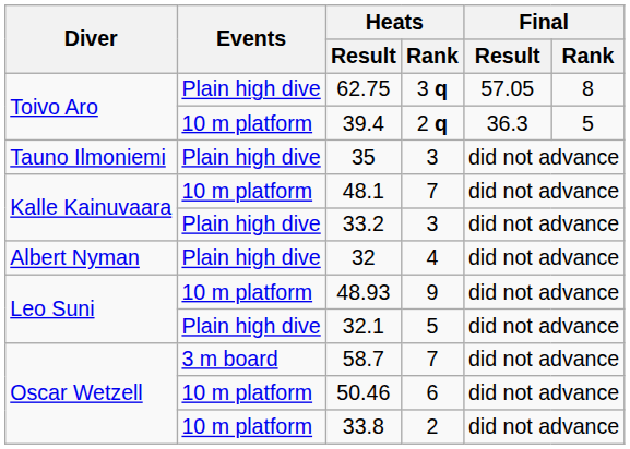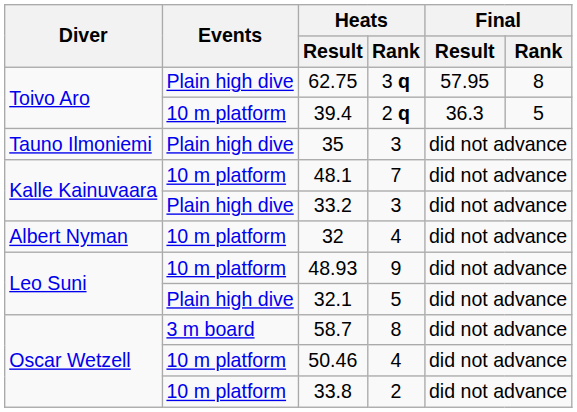62.75 | Final / Result: 57.05 -> 57.95
32 | Events: Plain high dive -> 10 m platform
58.7 | Heats / Rank: 7 -> 8
50.46 | Heats / Rank: 6 -> 4
